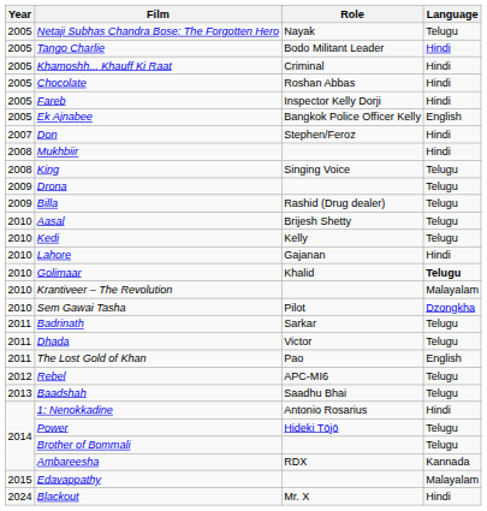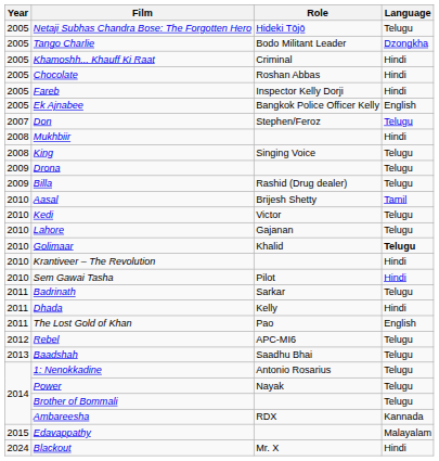Netaji Subhas Chandra Bose: The Forgotten Hero | Role: Nayak -> Hideki Tōjō
Tango Charlie | Language: Hindi -> Dzongkha
Don | Language: Hindi -> Telugu
Aasal | Language: Telugu -> Tamil
Kedi | Role: Kelly -> Victor
Lahore | Language: Hindi -> Telugu
Krantiveer – The Revolution | Language: Malayalam -> Hindi
Sem Gawai Tasha | Language: Dzongkha -> Hindi
Dhada | Role: Victor -> Kelly
Dhada | Language: Telugu -> Hindi
1: Nenokkadine | Language: Hindi -> Telugu
Power | Role: Hideki Tōjō -> Nayak
